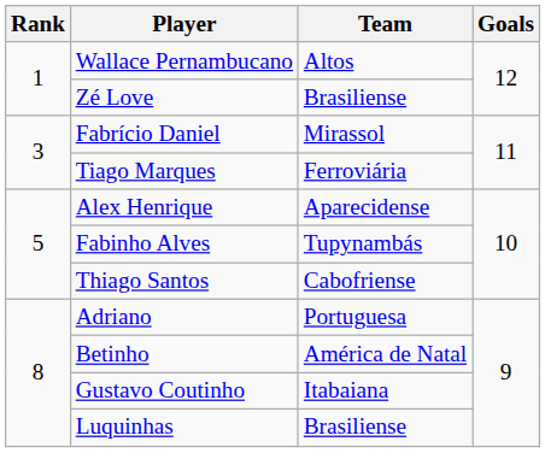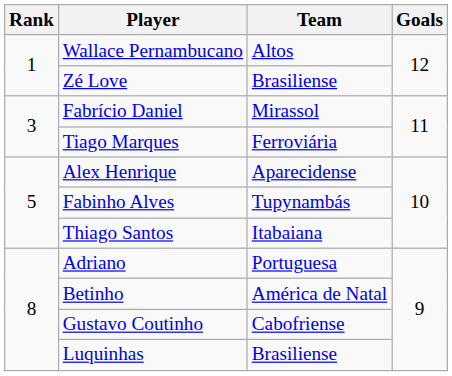Thiago Santos | Team: Cabofriense -> Itabaiana
Gustavo Coutinho | Team: Itabaiana -> Cabofriense
